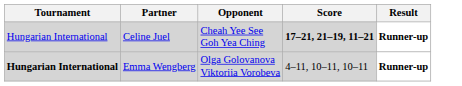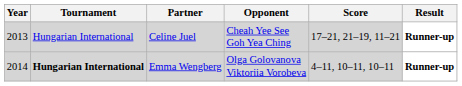+ column: Year | 2013 | 2014
Celine Juel | Score: bold -> normal
